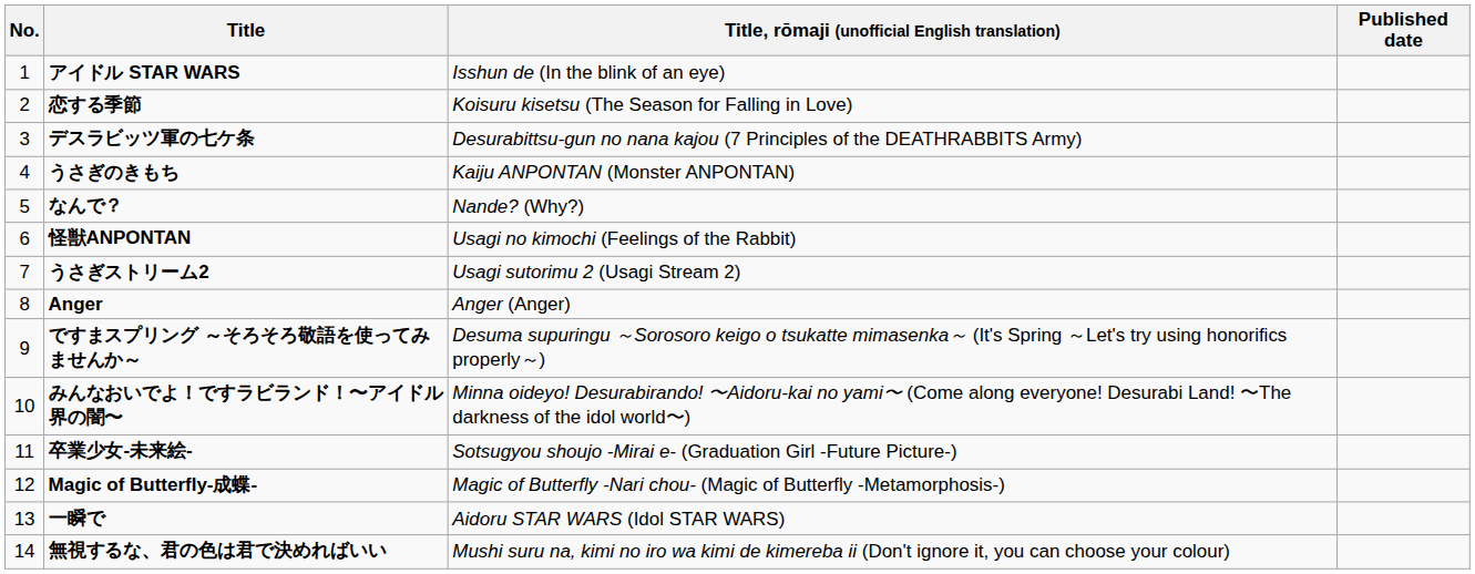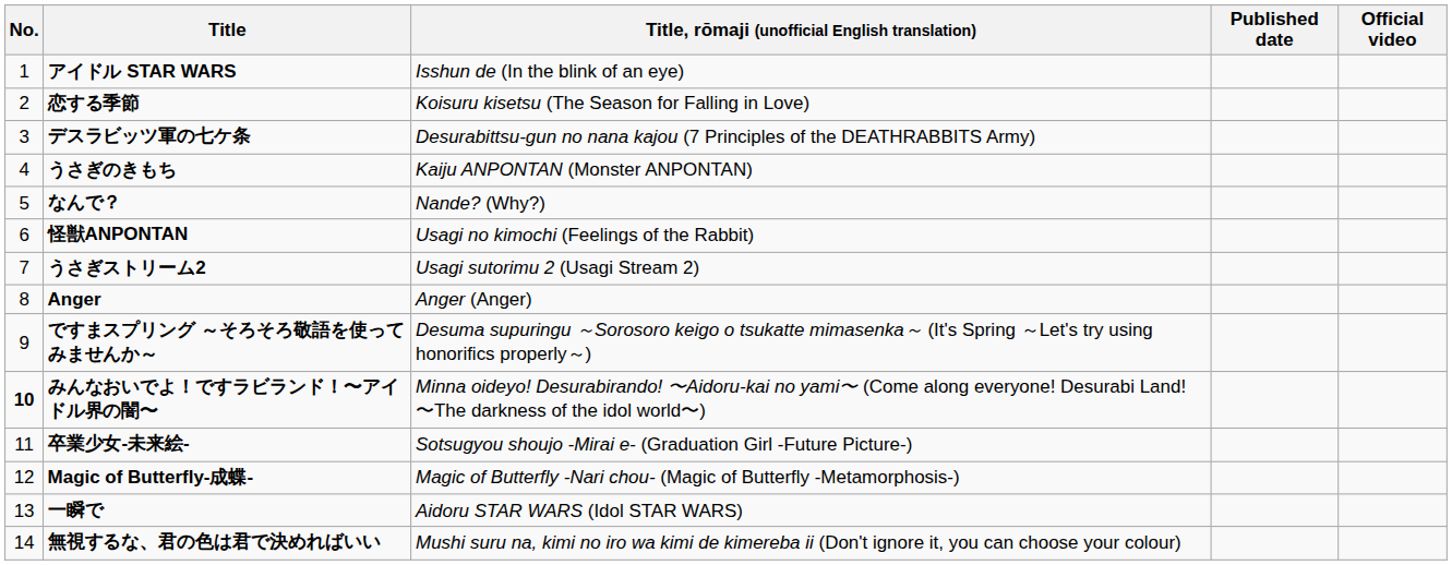+ column: Official video
みんなおいでよ！ですラビランド！〜アイドル界の闇〜 | No.: normal -> bold
